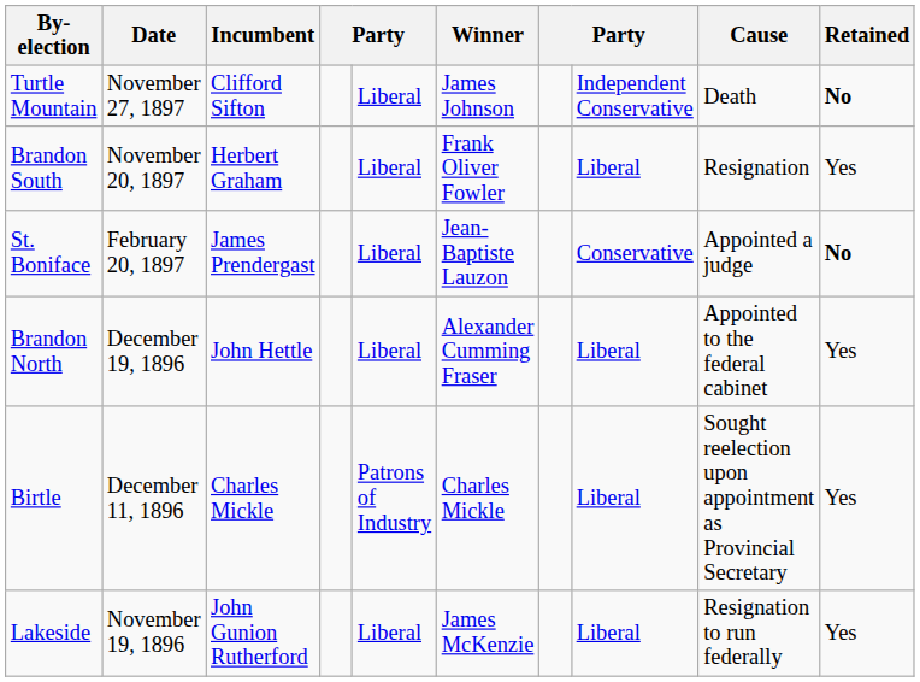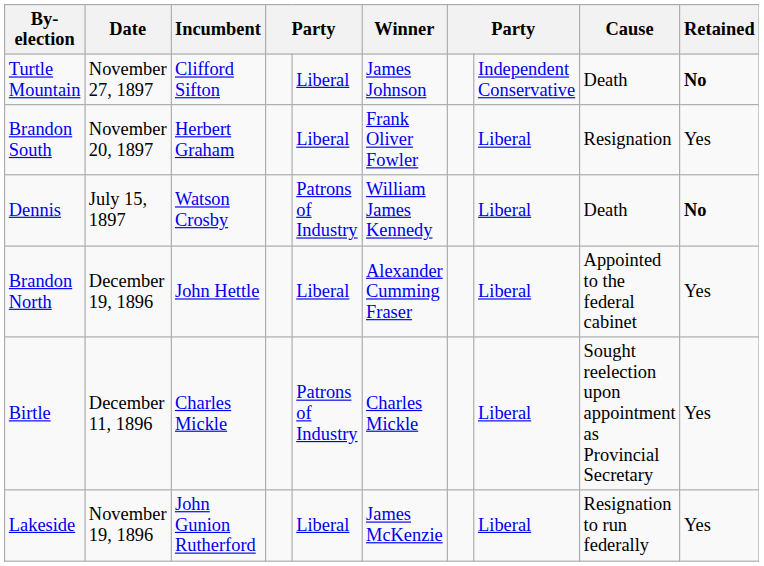+ row: Dennis | July 15, 1897 | Watson Crosby | Patrons of Industry | William James Kennedy | Liberal | Death | No
- row: St. Boniface | February 20, 1897 | James Prendergast | Liberal | Jean-Baptiste Lauzon | Conservative | Appointed a judge | No
